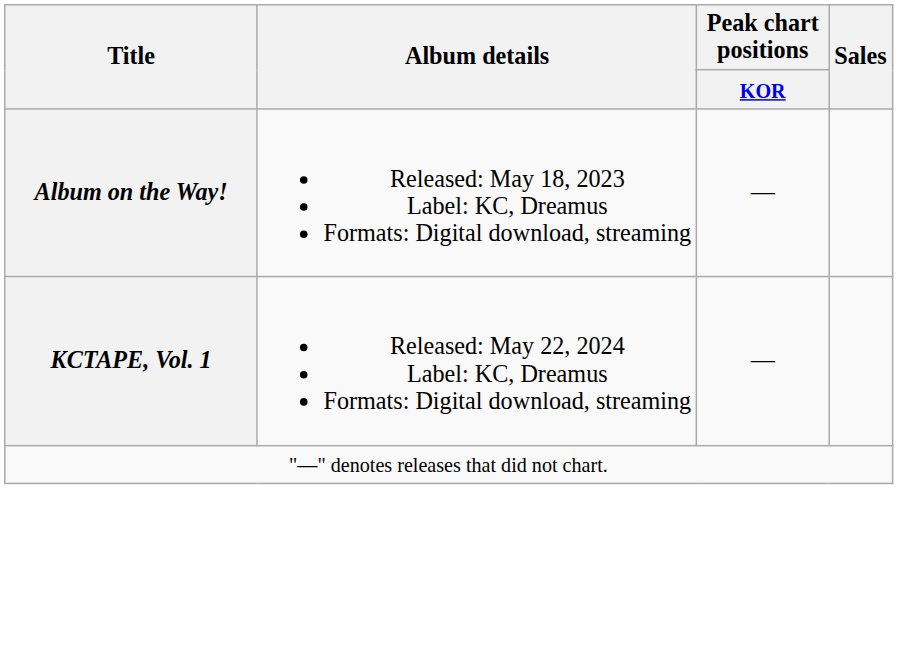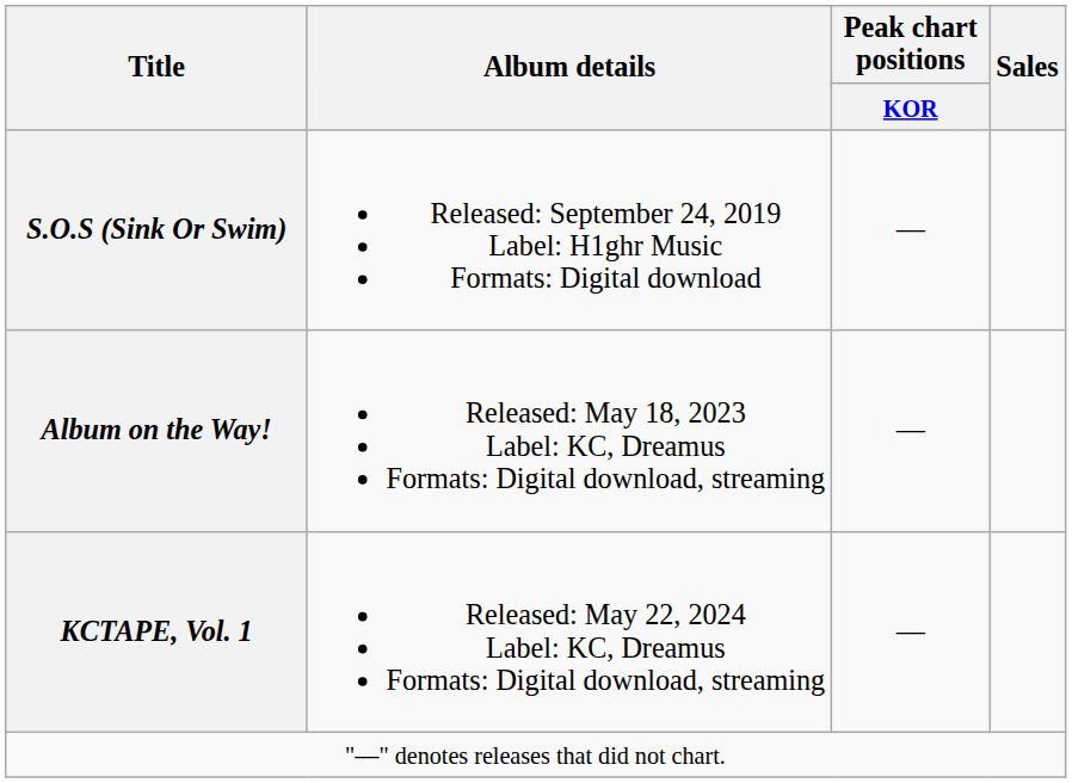+ row: S.O.S (Sink Or Swim) | Released: September 24, 2019 Label: H1ghr Music Formats: Digital download | —
